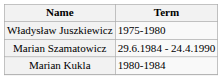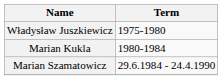rows swapped: Marian Kukla <-> Marian Szamatowicz
